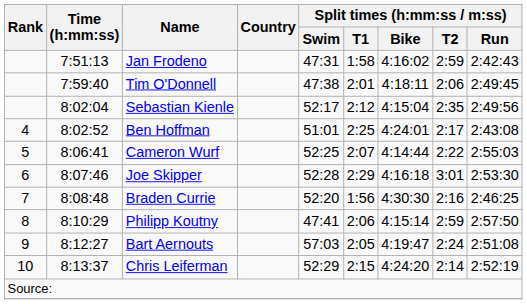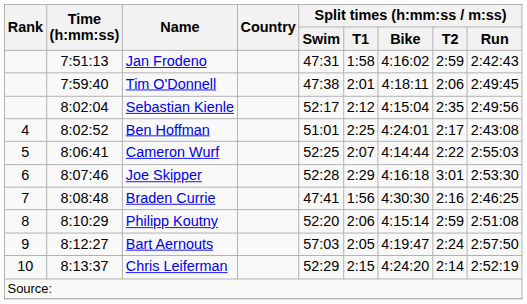Braden Currie | Split times (h:mm:ss / m:ss) / Swim: 52:20 -> 47:41
Philipp Koutny | Split times (h:mm:ss / m:ss) / Swim: 47:41 -> 52:20
Philipp Koutny | Split times (h:mm:ss / m:ss) / Run: 2:57:50 -> 2:51:08
Bart Aernouts | Split times (h:mm:ss / m:ss) / Run: 2:51:08 -> 2:57:50
